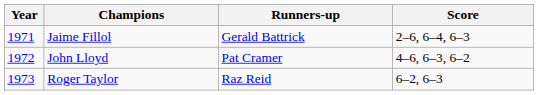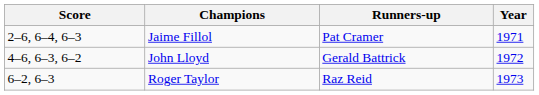columns swapped: Year <-> Score
Jaime Fillol | Runners-up: Gerald Battrick -> Pat Cramer
John Lloyd | Runners-up: Pat Cramer -> Gerald Battrick
